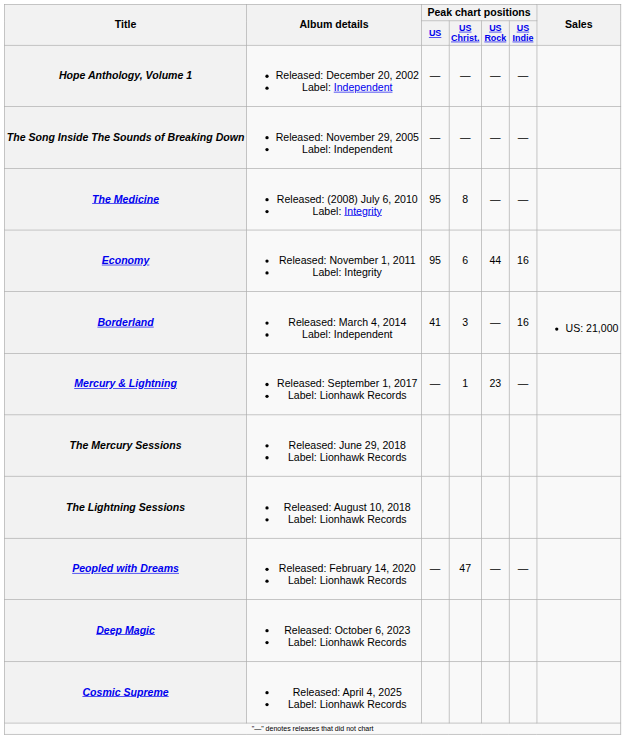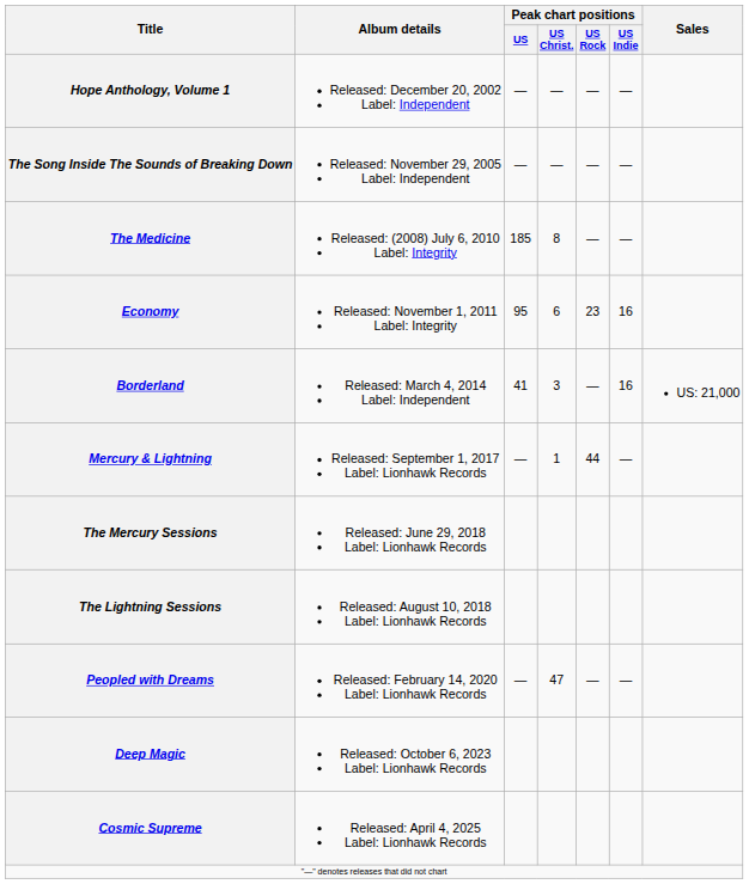The Medicine | Peak chart positions / US: 95 -> 185
Economy | Peak chart positions / US Rock: 44 -> 23
Mercury & Lightning | Peak chart positions / US Rock: 23 -> 44
